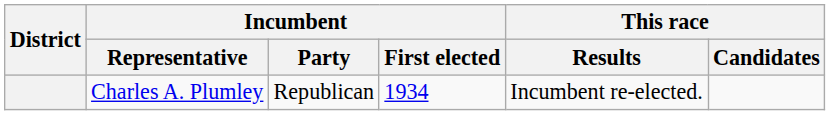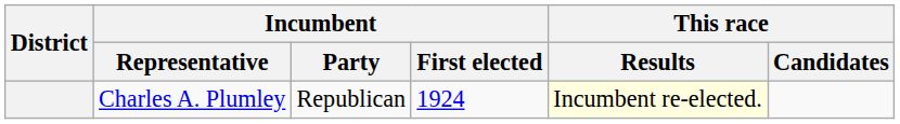Charles A. Plumley | Incumbent / First elected: 1934 -> 1924
Charles A. Plumley | This race / Results: no background -> lightyellow background
